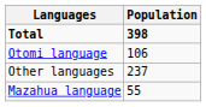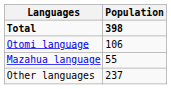rows swapped: Mazahua language <-> Other languages
